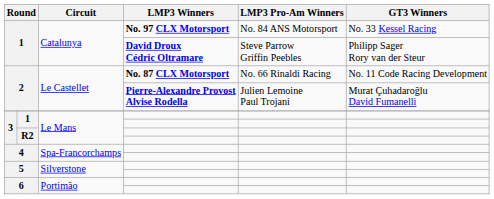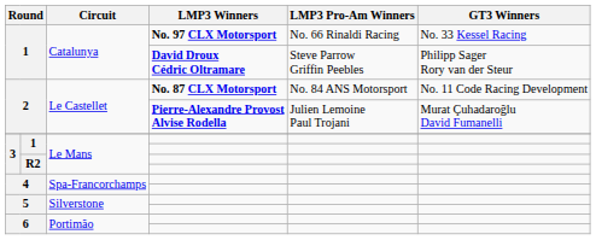1 / No. 97 CLX Motorsport | LMP3 Pro-Am Winners: No. 84 ANS Motorsport -> No. 66 Rinaldi Racing
2 / No. 87 CLX Motorsport | LMP3 Pro-Am Winners: No. 66 Rinaldi Racing -> No. 84 ANS Motorsport
